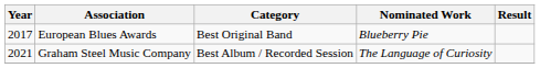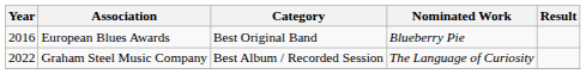European Blues Awards | Year: 2017 -> 2016
Graham Steel Music Company | Year: 2021 -> 2022
